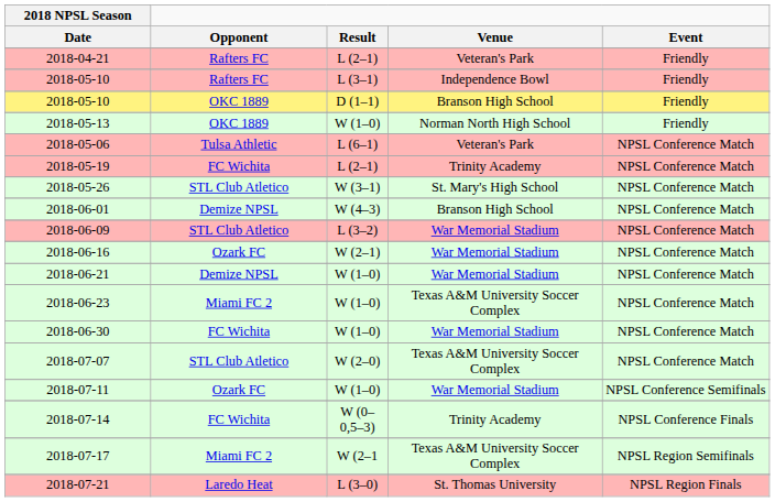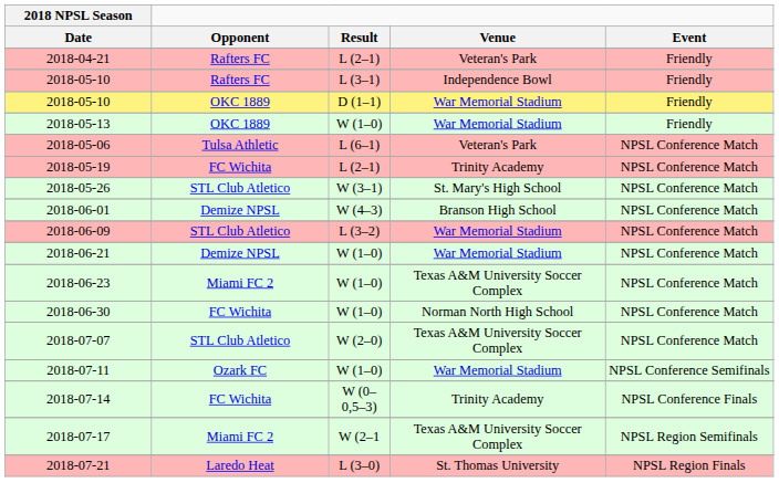2018-05-10 / D (1–1) | Venue: Branson High School -> War Memorial Stadium
2018-05-13 | Venue: Norman North High School -> War Memorial Stadium
- row: 2018-06-16 | Ozark FC | W (2–1) | War Memorial Stadium | NPSL Conference Match
2018-06-30 | Venue: War Memorial Stadium -> Norman North High School
